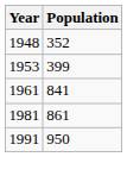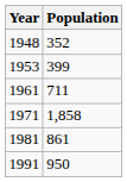1961 | Population: 841 -> 711
+ row: 1971 | 1,858
